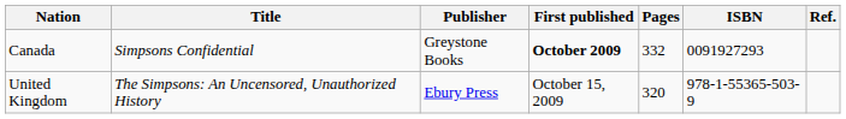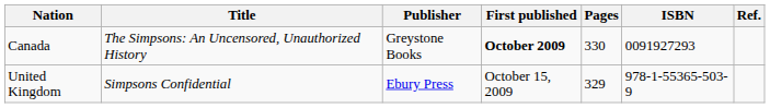Canada | Title: Simpsons Confidential -> The Simpsons: An Uncensored, Unauthorized History
Canada | Pages: 332 -> 330
United Kingdom | Title: The Simpsons: An Uncensored, Unauthorized History -> Simpsons Confidential
United Kingdom | Pages: 320 -> 329
